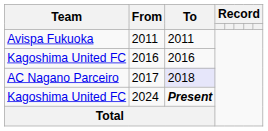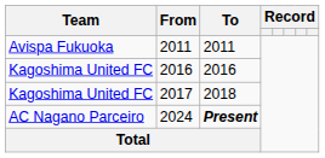2017 | Team: AC Nagano Parceiro -> Kagoshima United FC
2017 | To: lavender background -> no background
2024 | Team: Kagoshima United FC -> AC Nagano Parceiro
